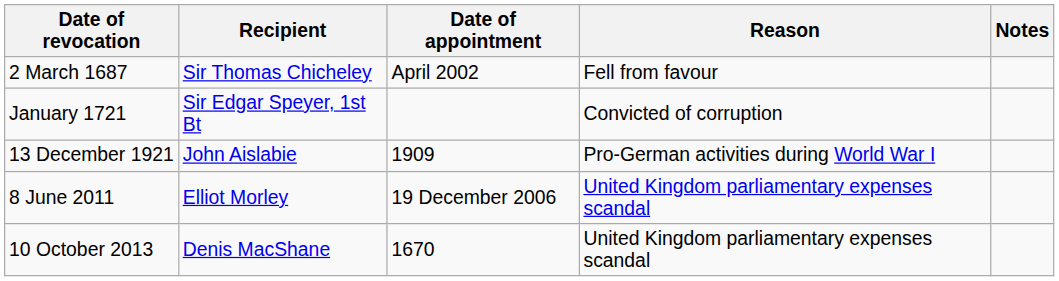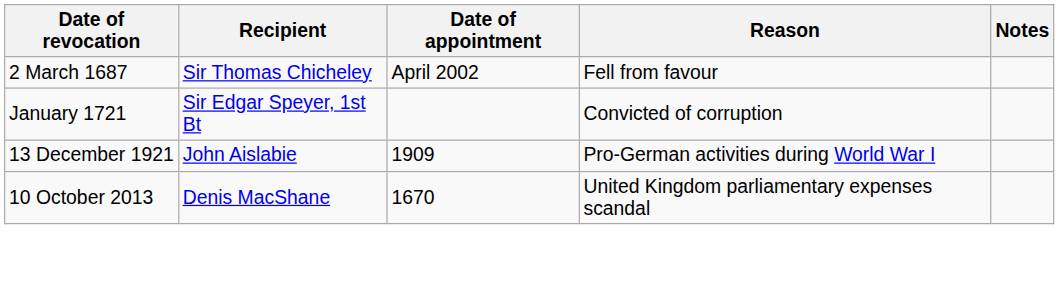- row: 8 June 2011 | Elliot Morley | 19 December 2006 | United Kingdom parliamentary expenses scandal
